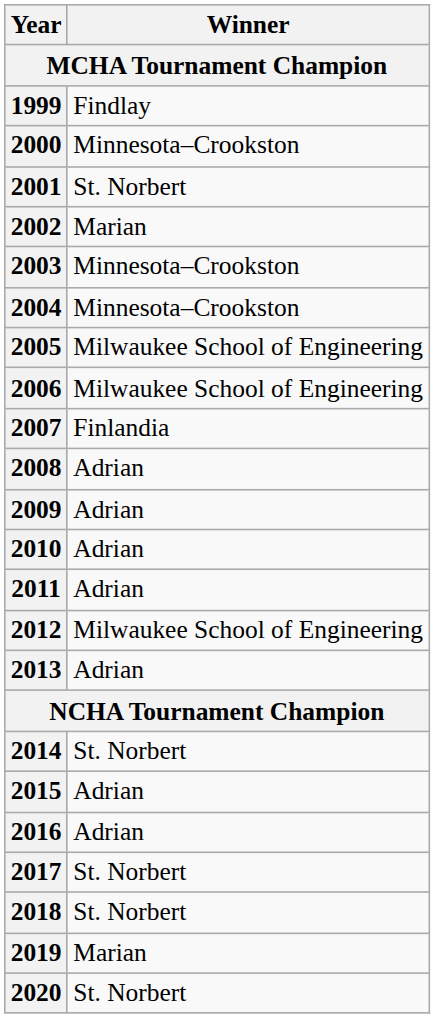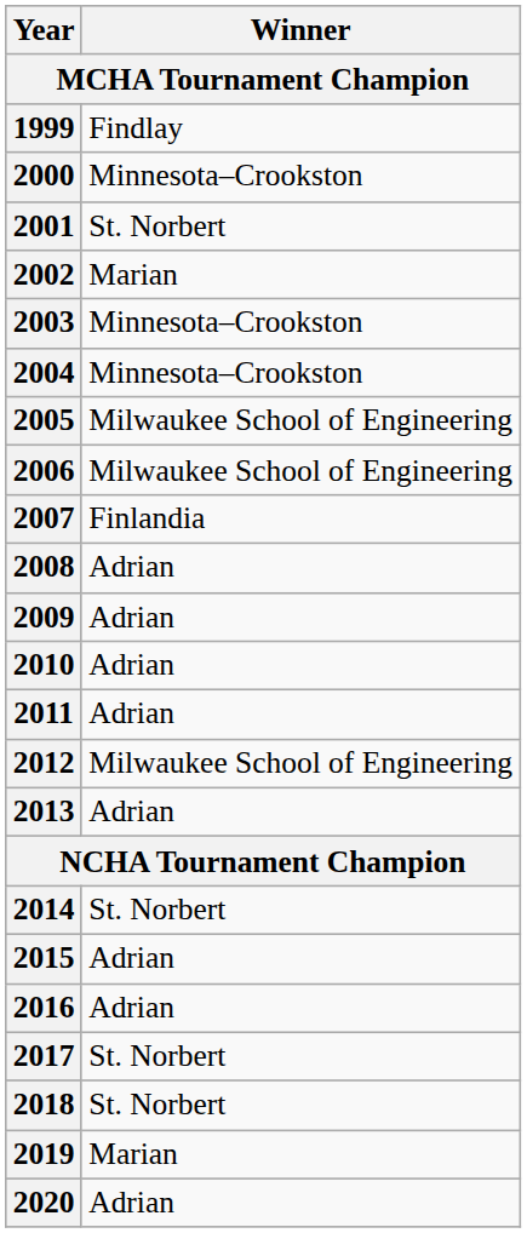2020 | Winner: St. Norbert -> Adrian
